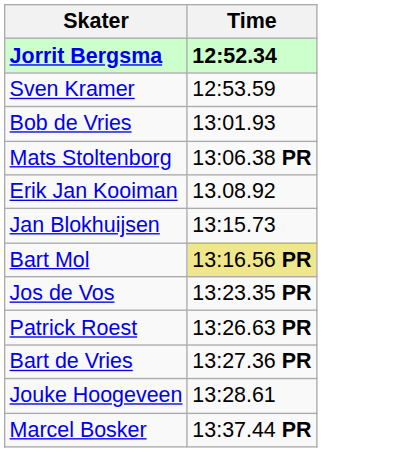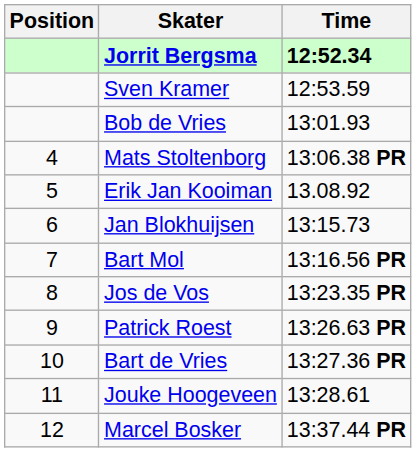+ column: Position | 4 | 5 | 6 | 7 | 8 | 9 | 10 | 11 | 12
Bart Mol | Time: khaki background -> no background
